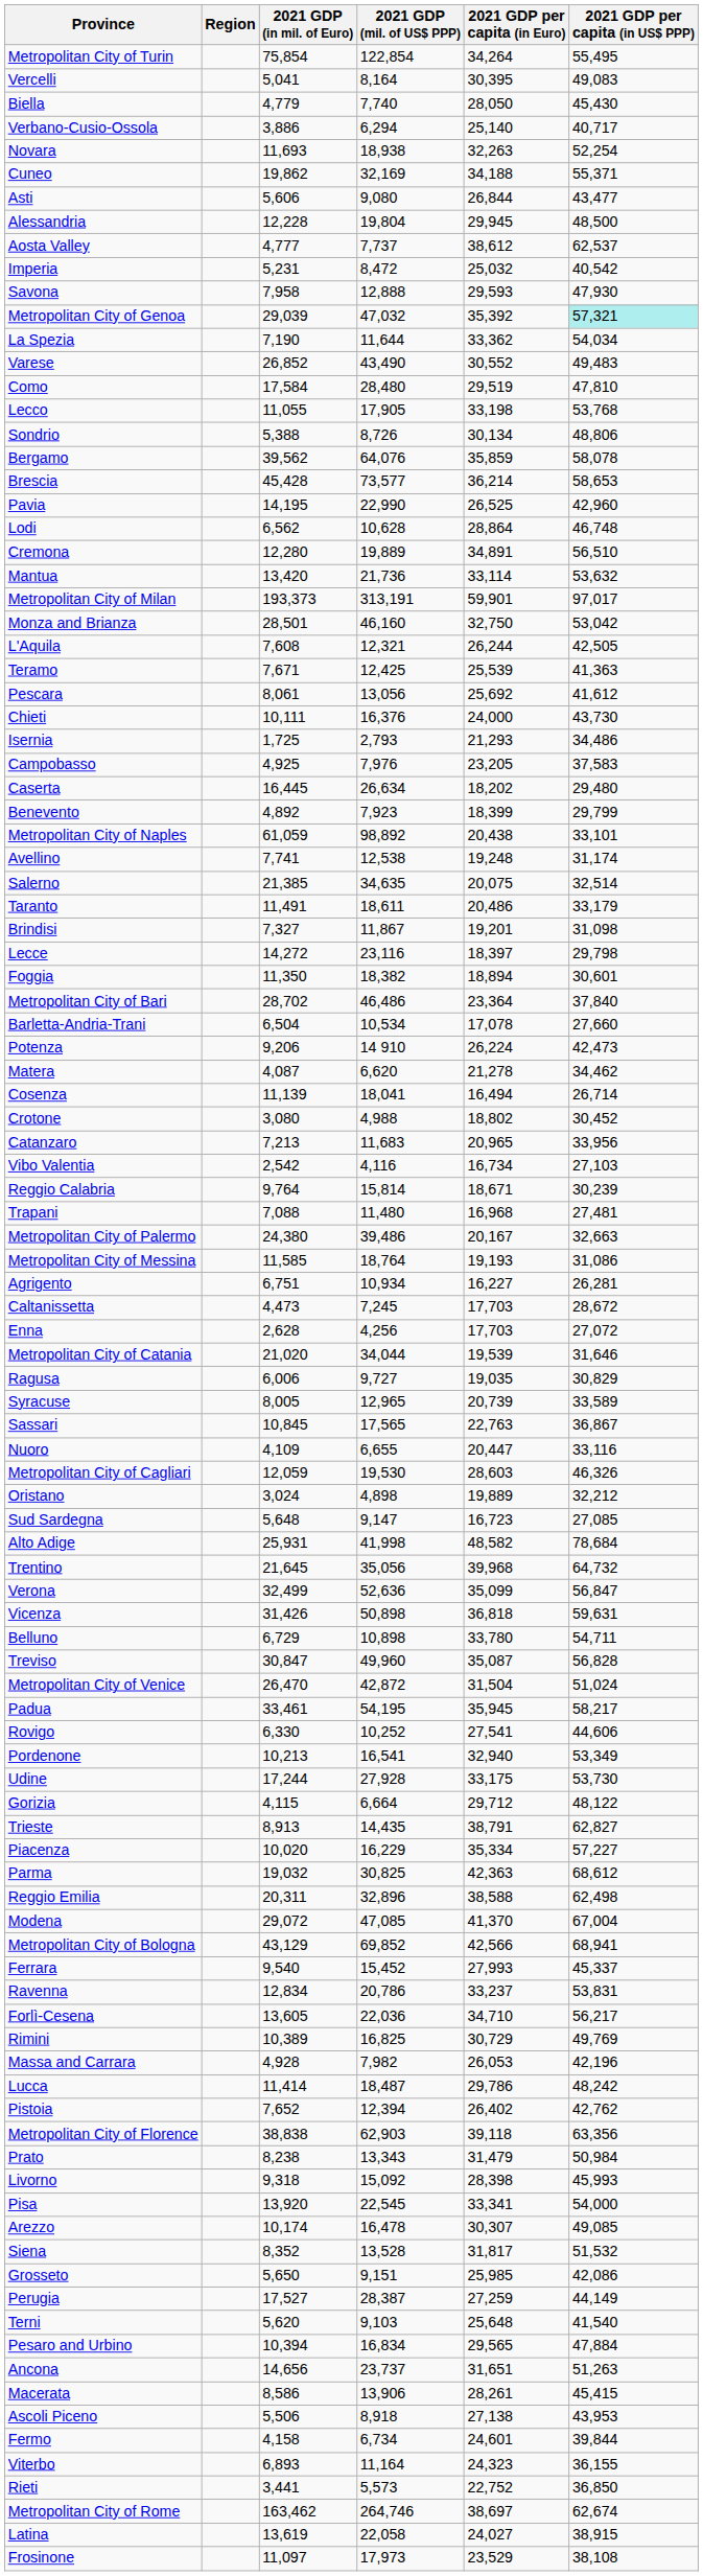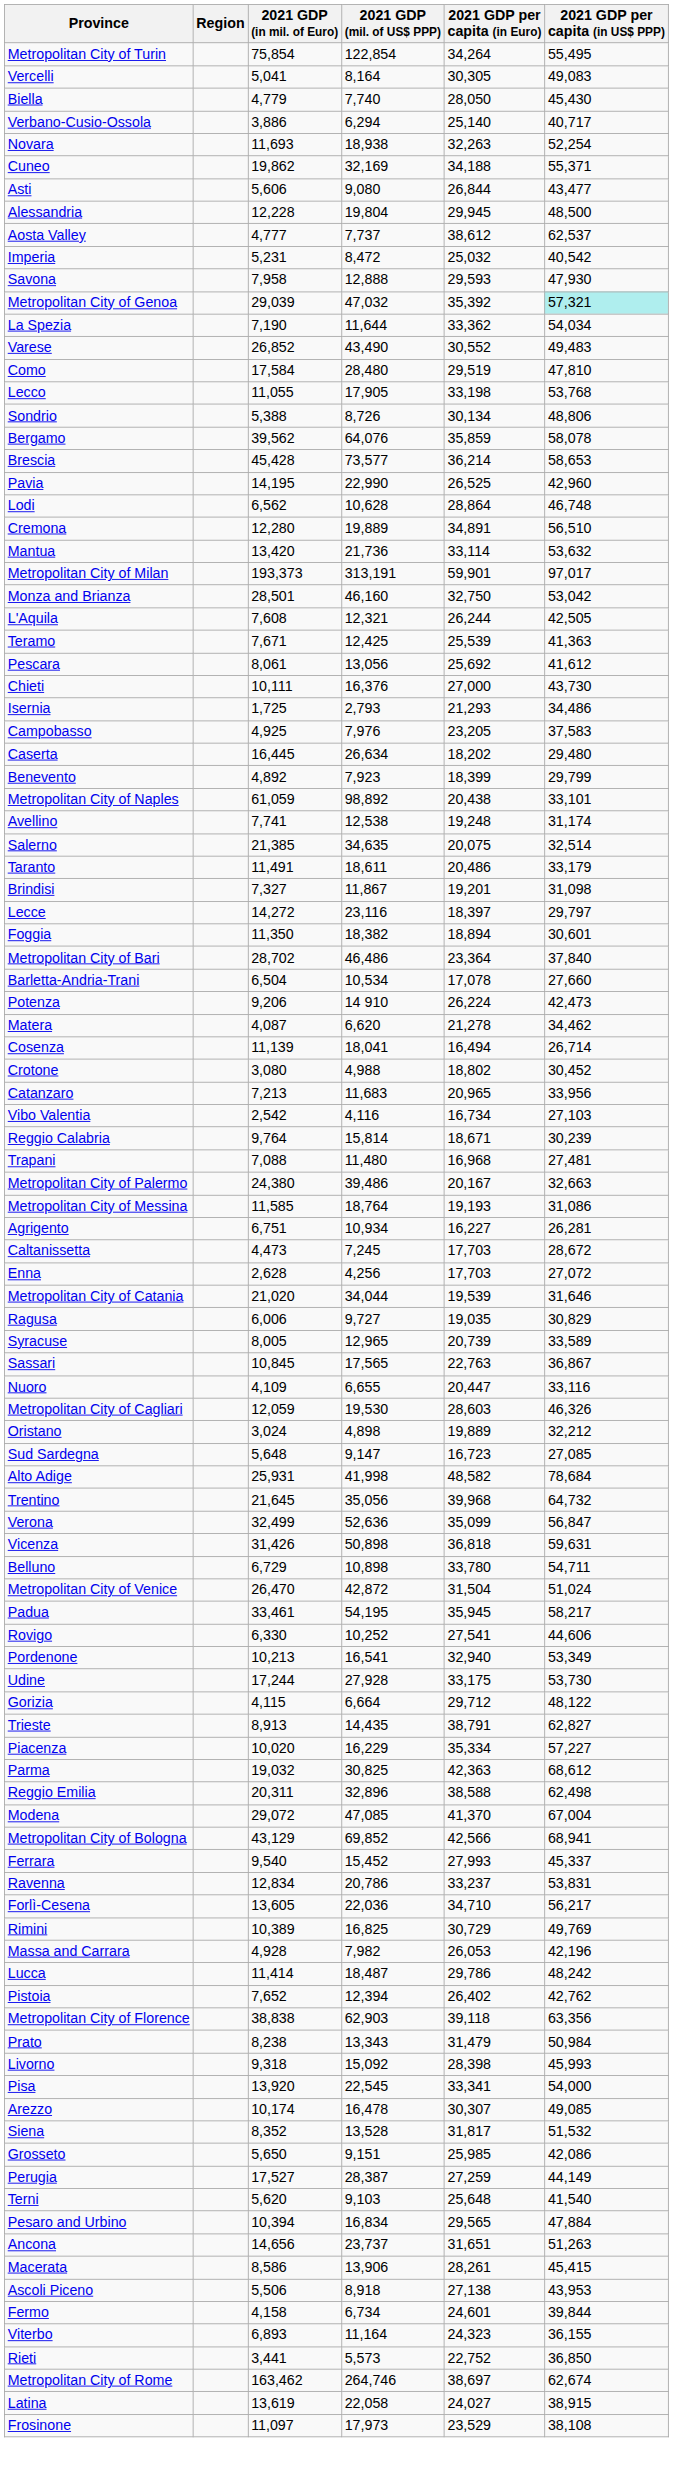Vercelli | 2021 GDP per capita (in Euro): 30,395 -> 30,305
Chieti | 2021 GDP per capita (in Euro): 24,000 -> 27,000
Lecce | 2021 GDP per capita (in US$ PPP): 29,798 -> 29,797
- row: Treviso | 30,847 | 49,960 | 35,087 | 56,828
